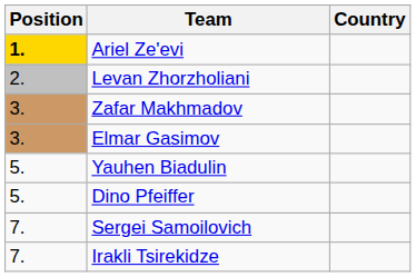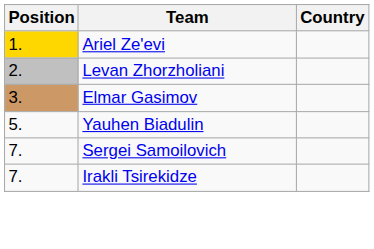Ariel Ze'evi | Position: bold -> normal
- row: 3. | Zafar Makhmadov
- row: 5. | Dino Pfeiffer
